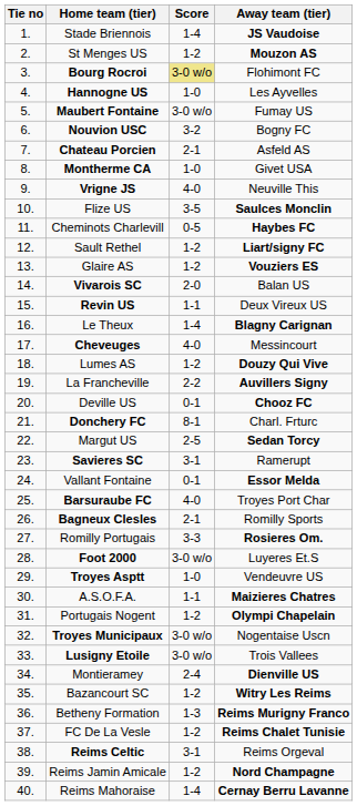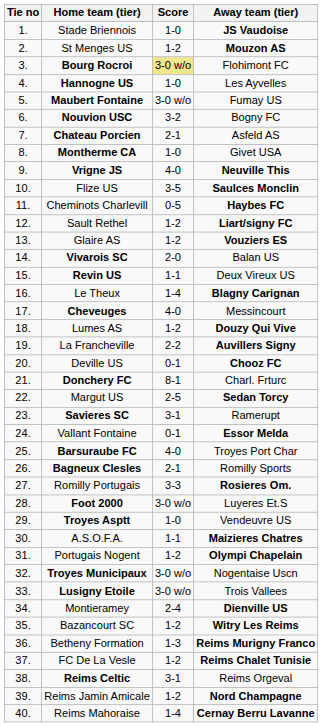Stade Briennois | Score: 1-4 -> 1-0
Vrigne JS | Away team (tier): normal -> bold
